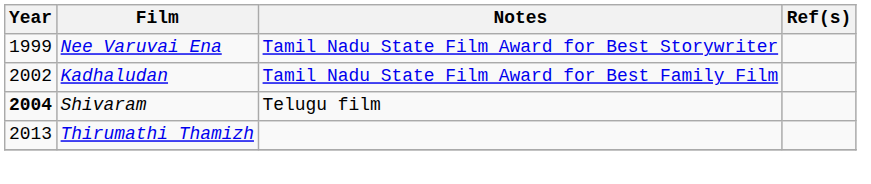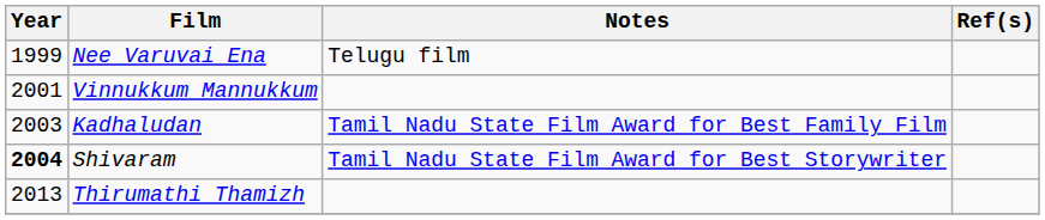Nee Varuvai Ena | Notes: Tamil Nadu State Film Award for Best Storywriter -> Telugu film
+ row: 2001 | Vinnukkum Mannukkum
Kadhaludan | Year: 2002 -> 2003
Shivaram | Notes: Telugu film -> Tamil Nadu State Film Award for Best Storywriter
